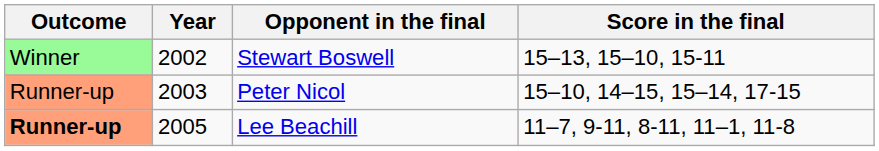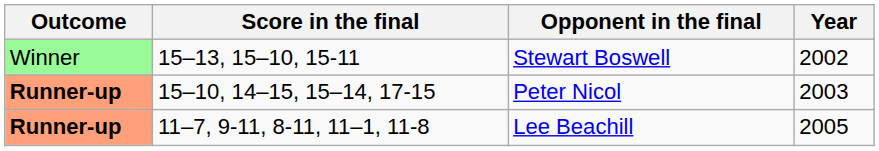columns swapped: Year <-> Score in the final
Peter Nicol | Outcome: normal -> bold
